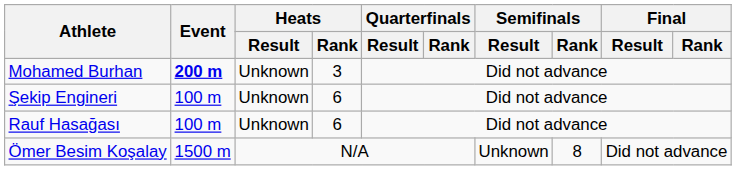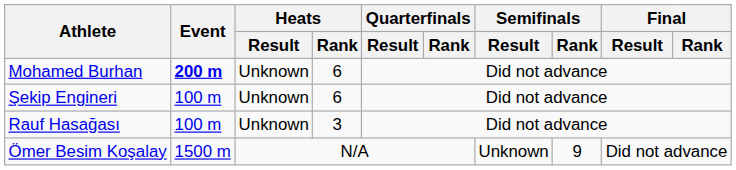Mohamed Burhan | Heats / Rank: 3 -> 6
Rauf Hasağası | Heats / Rank: 6 -> 3
Ömer Besim Koşalay | Semifinals / Rank: 8 -> 9
